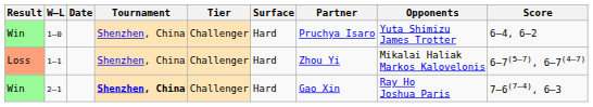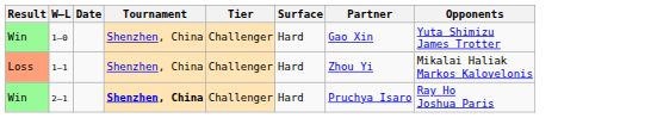- column: Score | 6–4, 6–2 | 6–7(5–7), 6–7(4–7) | 7–6(7–4), 6–3
1–0 | Partner: Pruchya Isaro -> Gao Xin
2–1 | Partner: Gao Xin -> Pruchya Isaro
